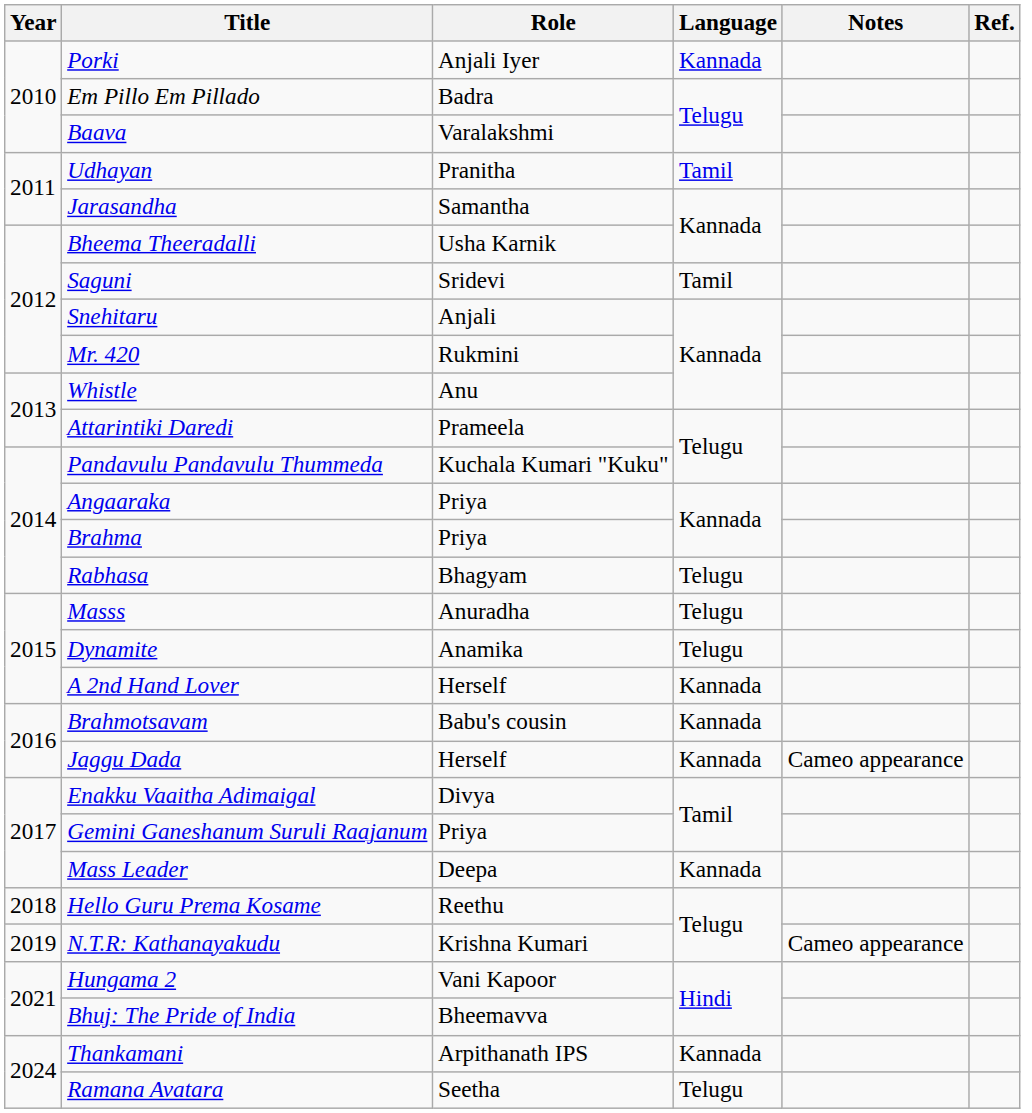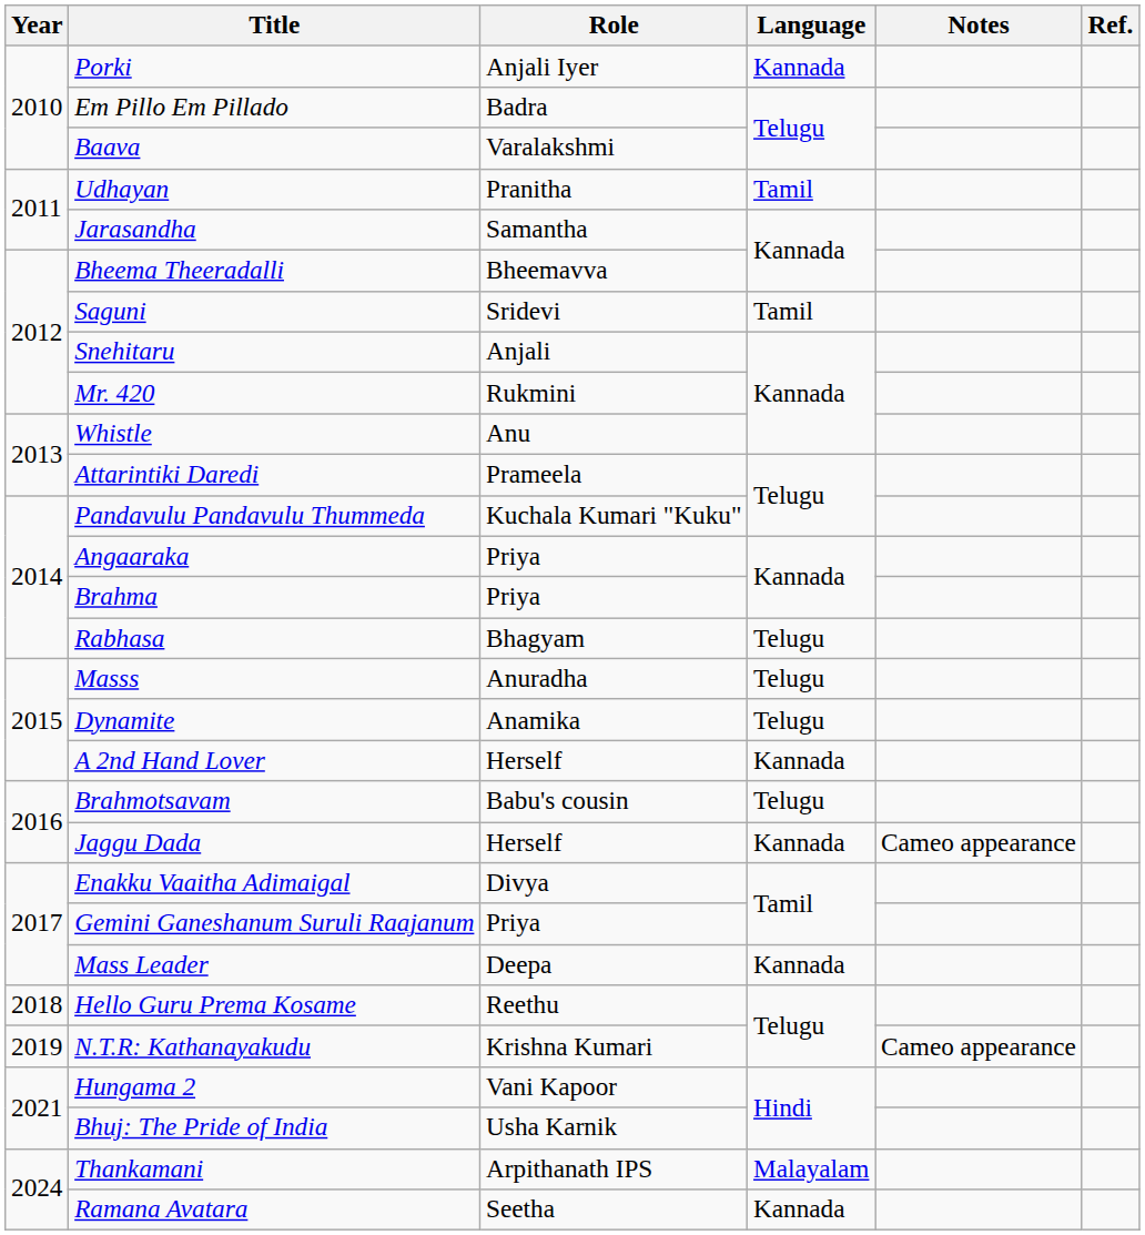Bheema Theeradalli | Role: Usha Karnik -> Bheemavva
Brahmotsavam | Language: Kannada -> Telugu
Bhuj: The Pride of India | Role: Bheemavva -> Usha Karnik
Thankamani | Language: Kannada -> Malayalam
Ramana Avatara | Language: Telugu -> Kannada
